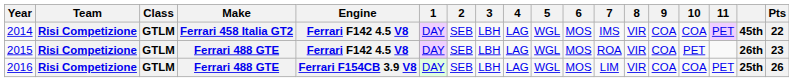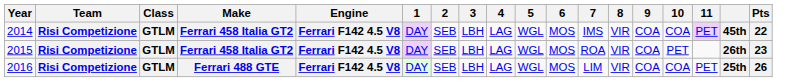2015 | Make: Ferrari 488 GTE -> Ferrari 458 Italia GT2
2016 | Engine: Ferrari F154CB 3.9 V8 -> Ferrari F142 4.5 V8
